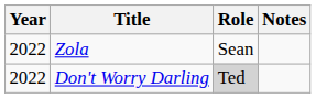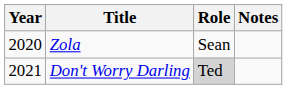Zola | Year: 2022 -> 2020
Don't Worry Darling | Year: 2022 -> 2021
